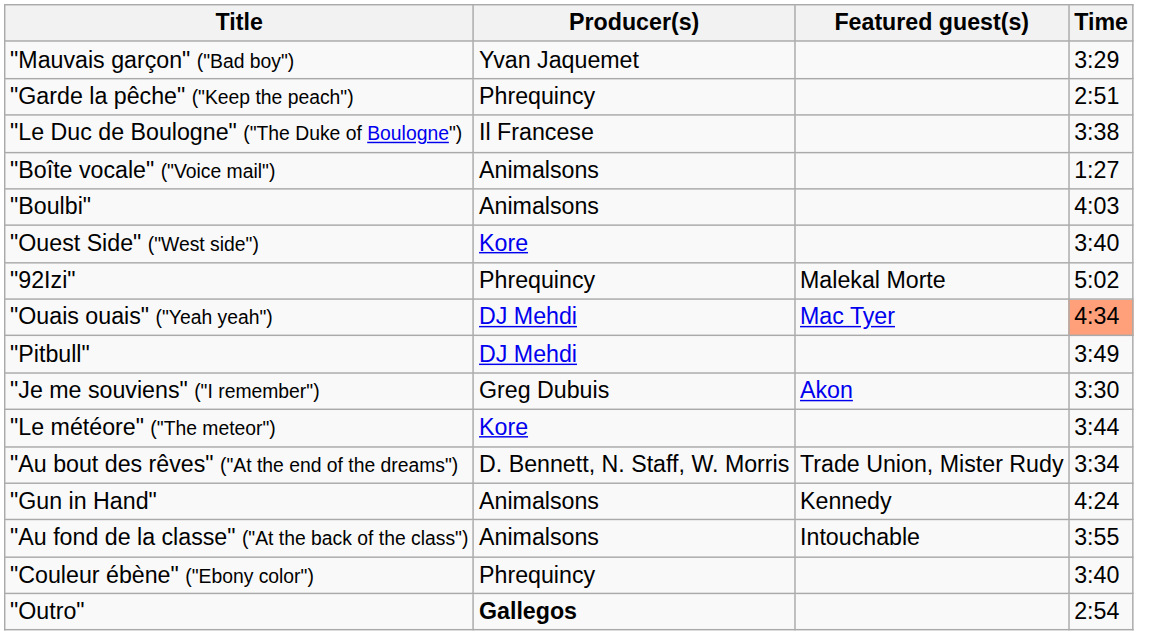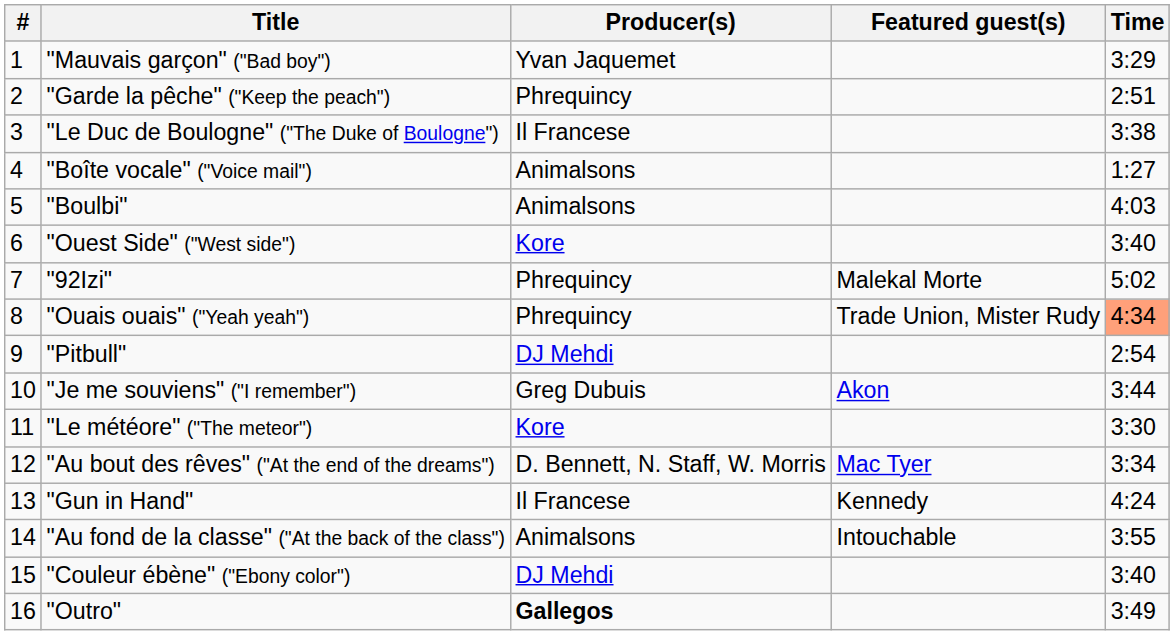+ column: # | 1 | 2 | 3 | 4 | 5 | 6 | 7 | 8 | 9 | 10 | 11 | 12 | 13 | 14 | 15 | 16
"Ouais ouais" ("Yeah yeah") | Producer(s): DJ Mehdi -> Phrequincy
"Ouais ouais" ("Yeah yeah") | Featured guest(s): Mac Tyer -> Trade Union, Mister Rudy
"Pitbull" | Time: 3:49 -> 2:54
"Je me souviens" ("I remember") | Time: 3:30 -> 3:44
"Le météore" ("The meteor") | Time: 3:44 -> 3:30
"Au bout des rêves" ("At the end of the dreams") | Featured guest(s): Trade Union, Mister Rudy -> Mac Tyer
"Gun in Hand" | Producer(s): Animalsons -> Il Francese
"Couleur ébène" ("Ebony color") | Producer(s): Phrequincy -> DJ Mehdi
"Outro" | Time: 2:54 -> 3:49
